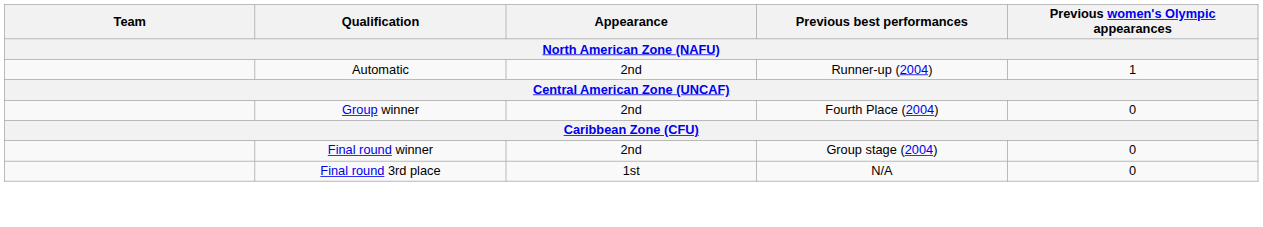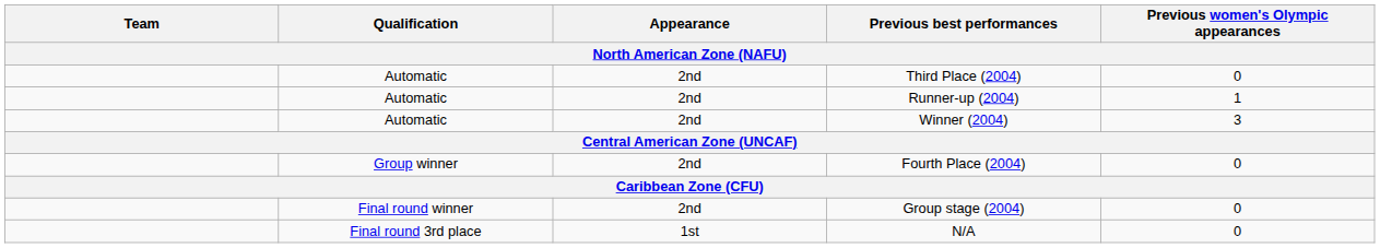+ row: Automatic | 2nd | Third Place (2004) | 0
+ row: Automatic | 2nd | Winner (2004) | 3
